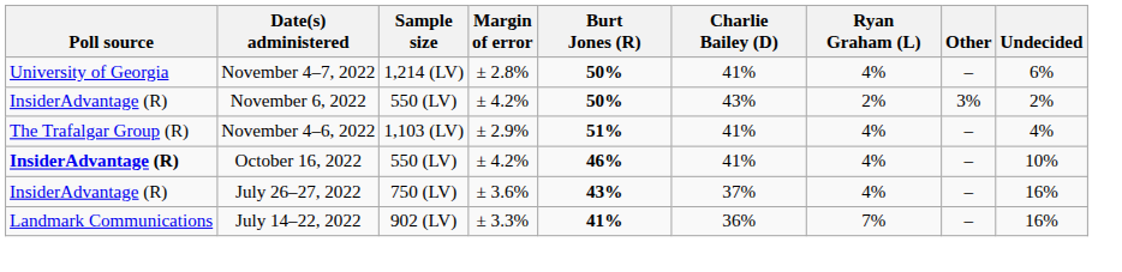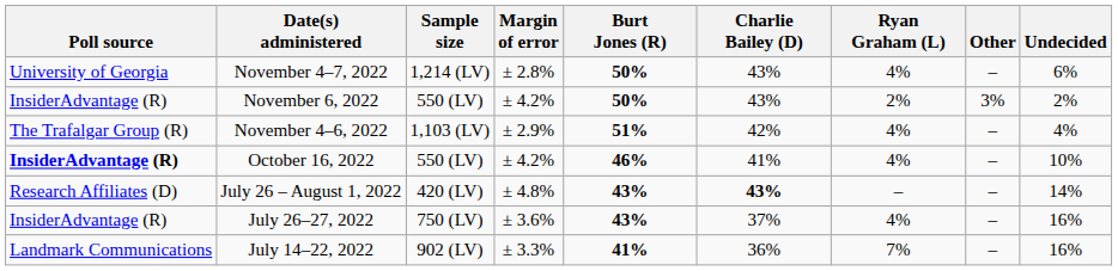November 4–7, 2022 | Charlie Bailey (D): 41% -> 43%
November 4–6, 2022 | Charlie Bailey (D): 41% -> 42%
+ row: Research Affiliates (D) | July 26 – August 1, 2022 | 420 (LV) | ± 4.8% | 43% | 43% | – | – | 14%
